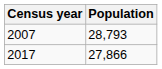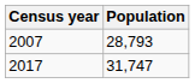2017 | Population: 27,866 -> 31,747
